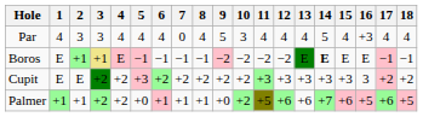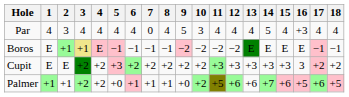Par | 3: 3 -> 4
Boros | 14: bold -> normal
